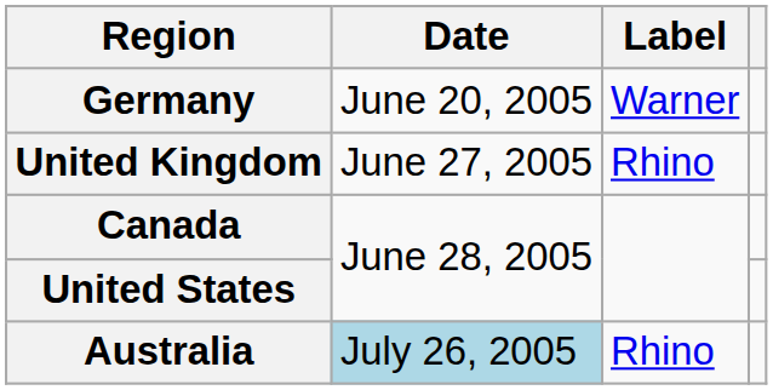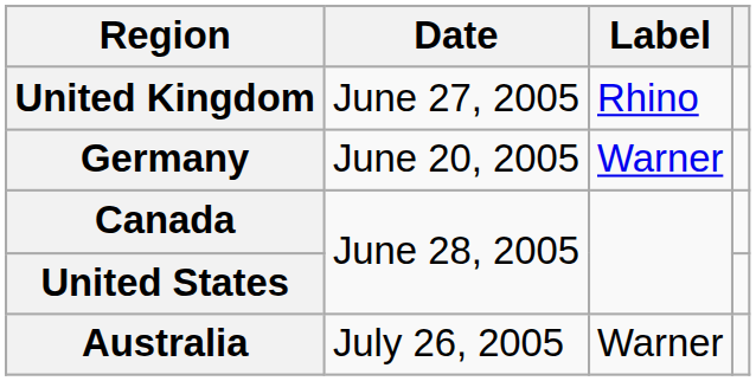rows swapped: Germany <-> United Kingdom
Australia | Date: lightblue background -> no background
Australia | Label: Rhino -> Warner
